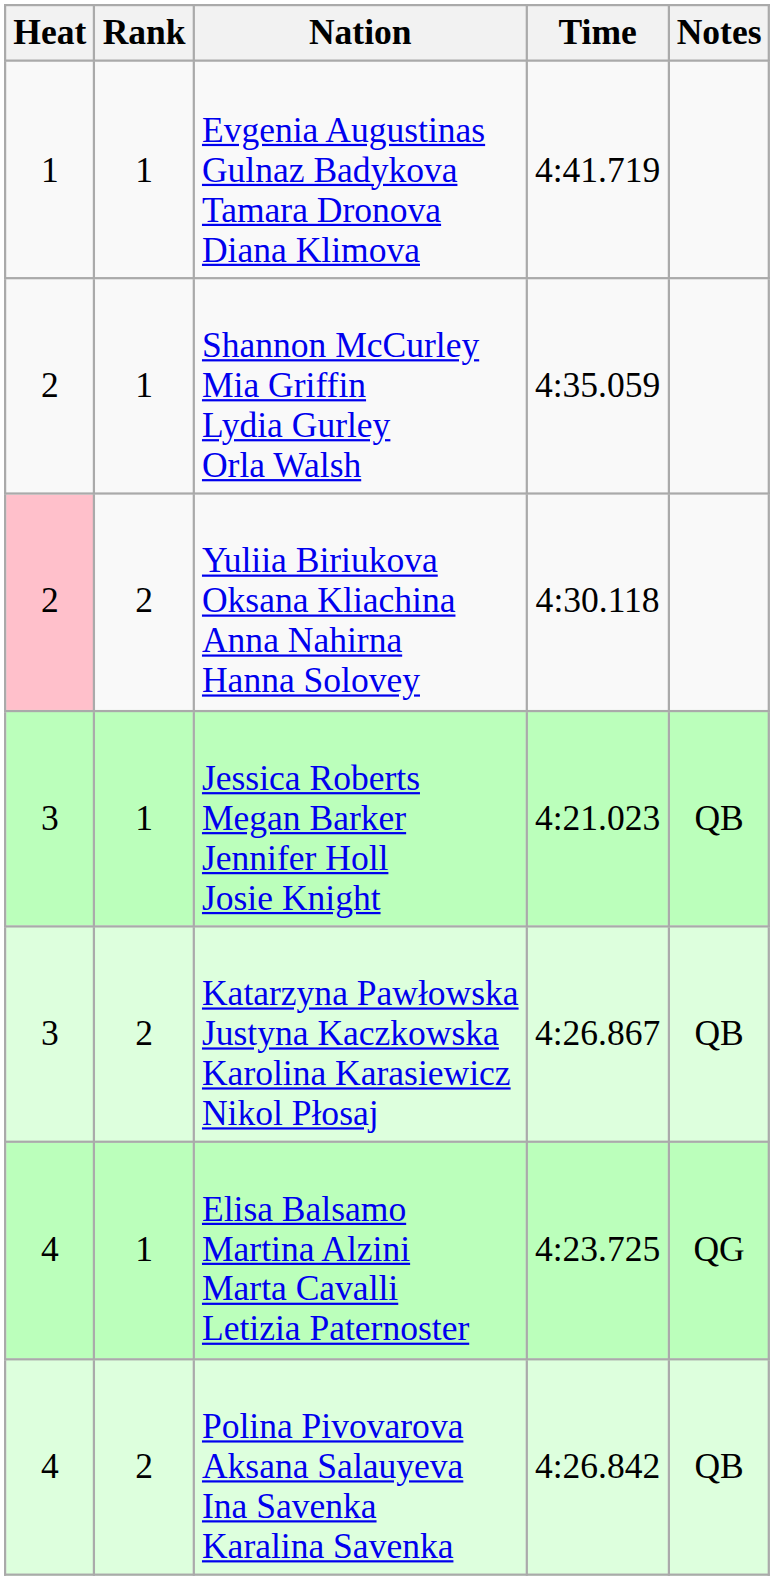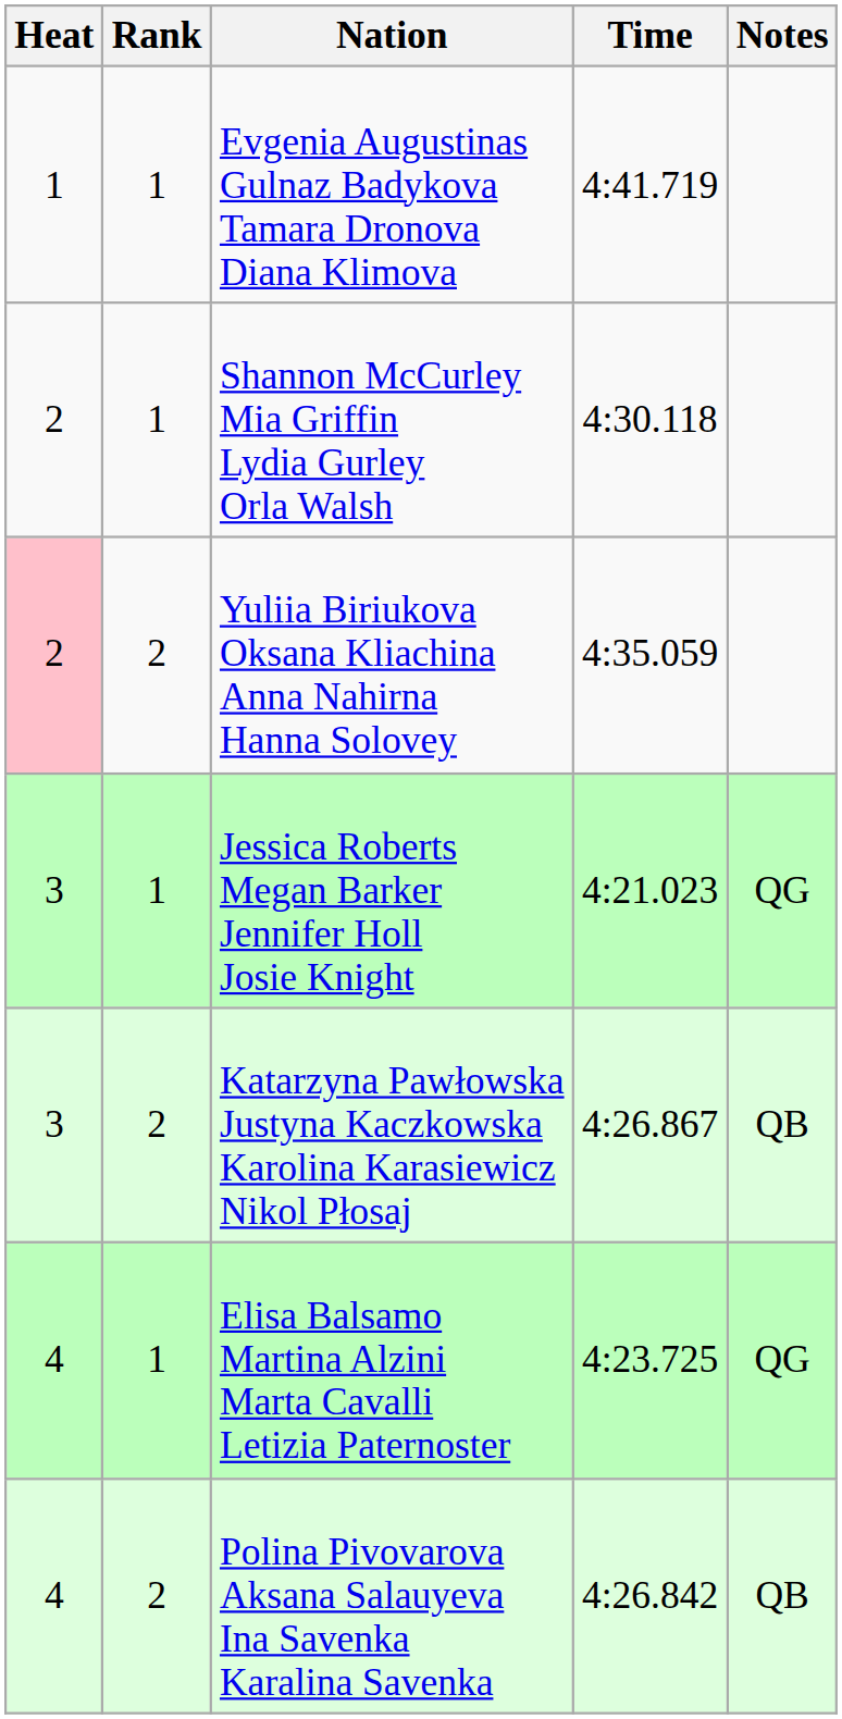Shannon McCurley Mia Griffin Lydia Gurley Orla Walsh | Time: 4:35.059 -> 4:30.118
Yuliia Biriukova Oksana Kliachina Anna Nahirna Hanna Solovey | Time: 4:30.118 -> 4:35.059
Jessica Roberts Megan Barker Jennifer Holl Josie Knight | Notes: QB -> QG
